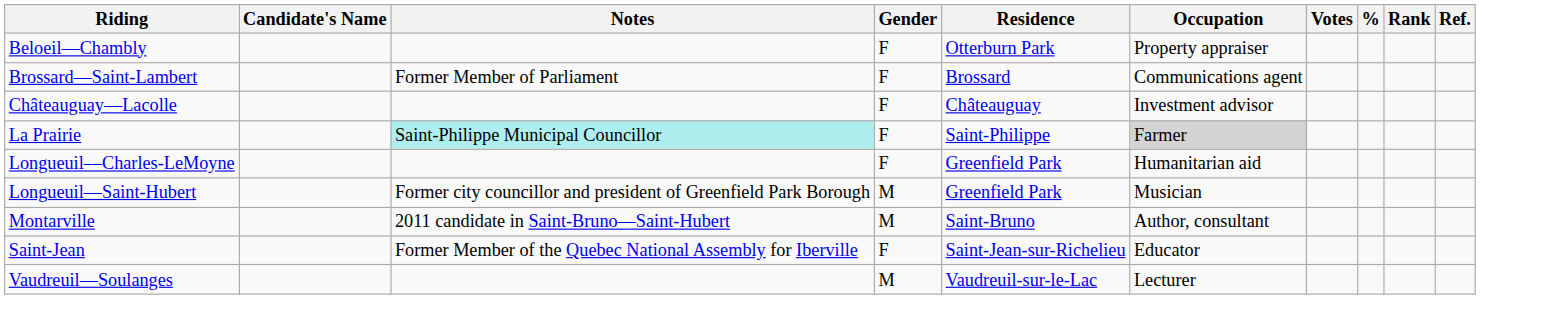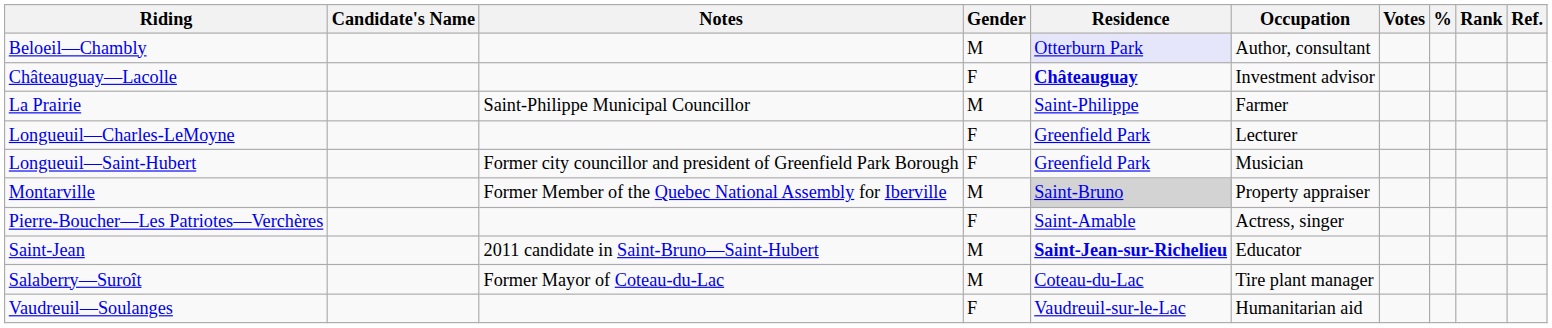Beloeil—Chambly | Gender: F -> M
Beloeil—Chambly | Residence: no background -> lavender background
Beloeil—Chambly | Occupation: Property appraiser -> Author, consultant
- row: Brossard—Saint-Lambert | Former Member of Parliament | F | Brossard | Communications agent
Châteauguay—Lacolle | Residence: normal -> bold
La Prairie | Notes: paleturquoise background -> no background
La Prairie | Gender: F -> M
La Prairie | Occupation: lightgrey background -> no background
Longueuil—Charles-LeMoyne | Occupation: Humanitarian aid -> Lecturer
Longueuil—Saint-Hubert | Gender: M -> F
Montarville | Notes: 2011 candidate in Saint-Bruno—Saint-Hubert -> Former Member of the Quebec National Assembly for Iberville
Montarville | Residence: no background -> lightgrey background
Montarville | Occupation: Author, consultant -> Property appraiser
+ row: Pierre-Boucher—Les Patriotes—Verchères | F | Saint-Amable | Actress, singer
Saint-Jean | Notes: Former Member of the Quebec National Assembly for Iberville -> 2011 candidate in Saint-Bruno—Saint-Hubert
Saint-Jean | Gender: F -> M
Saint-Jean | Residence: normal -> bold
+ row: Salaberry—Suroît | Former Mayor of Coteau-du-Lac | M | Coteau-du-Lac | Tire plant manager
Vaudreuil—Soulanges | Gender: M -> F
Vaudreuil—Soulanges | Occupation: Lecturer -> Humanitarian aid
